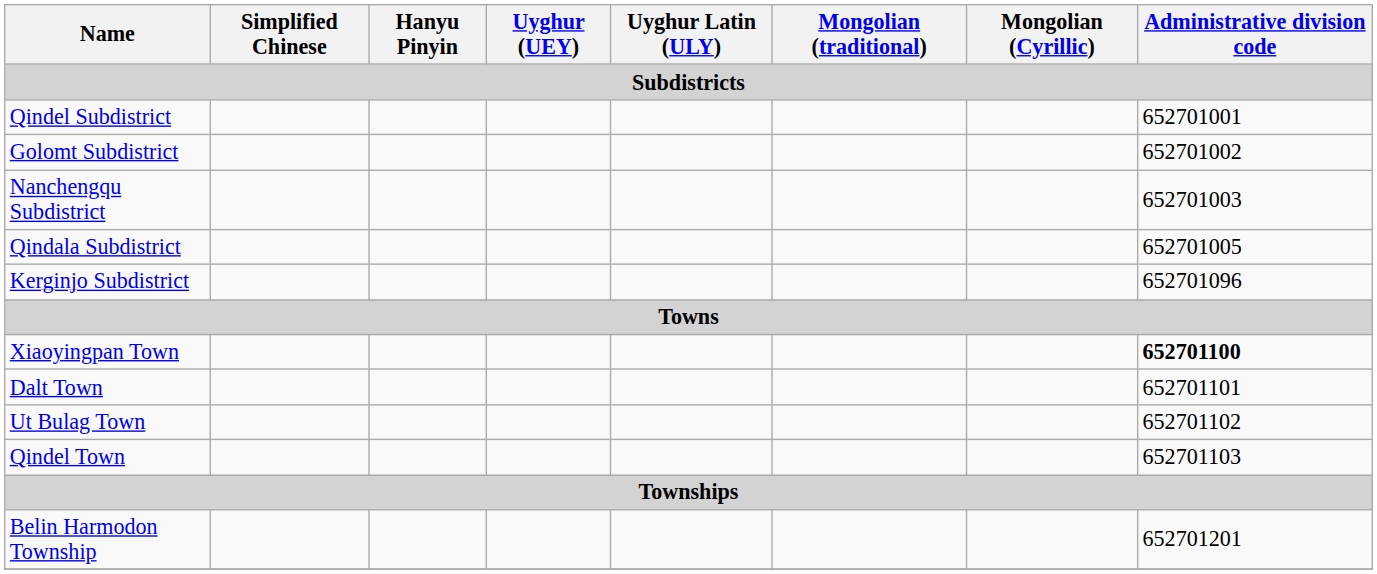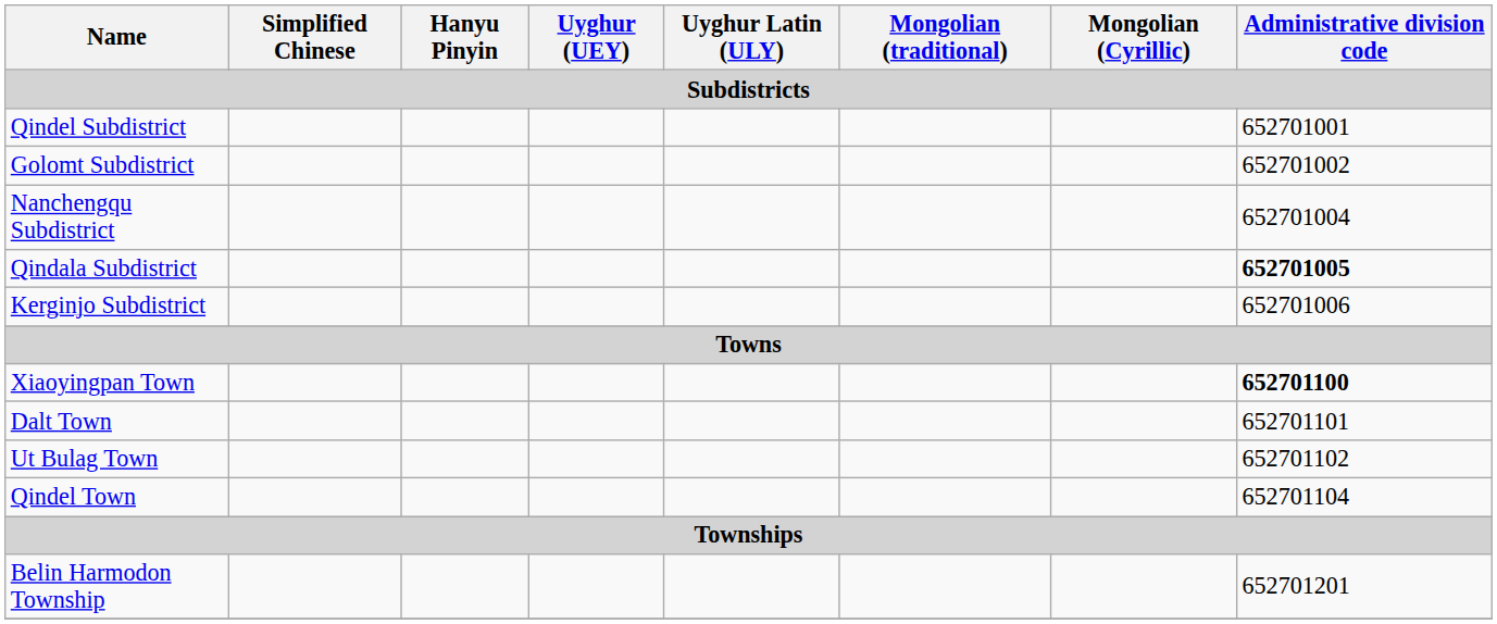Nanchengqu Subdistrict | Administrative division code: 652701003 -> 652701004
Qindala Subdistrict | Administrative division code: normal -> bold
Kerginjo Subdistrict | Administrative division code: 652701096 -> 652701006
Qindel Town | Administrative division code: 652701103 -> 652701104
